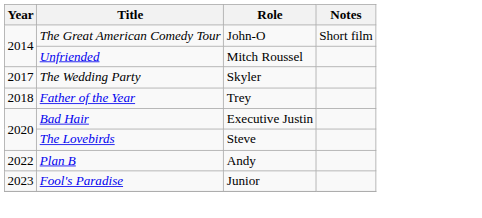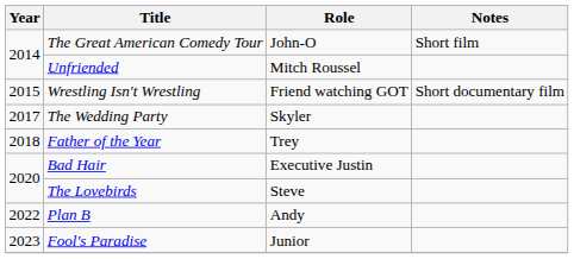+ row: 2015 | Wrestling Isn't Wrestling | Friend watching GOT | Short documentary film
